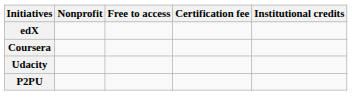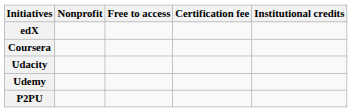+ row: Udemy
